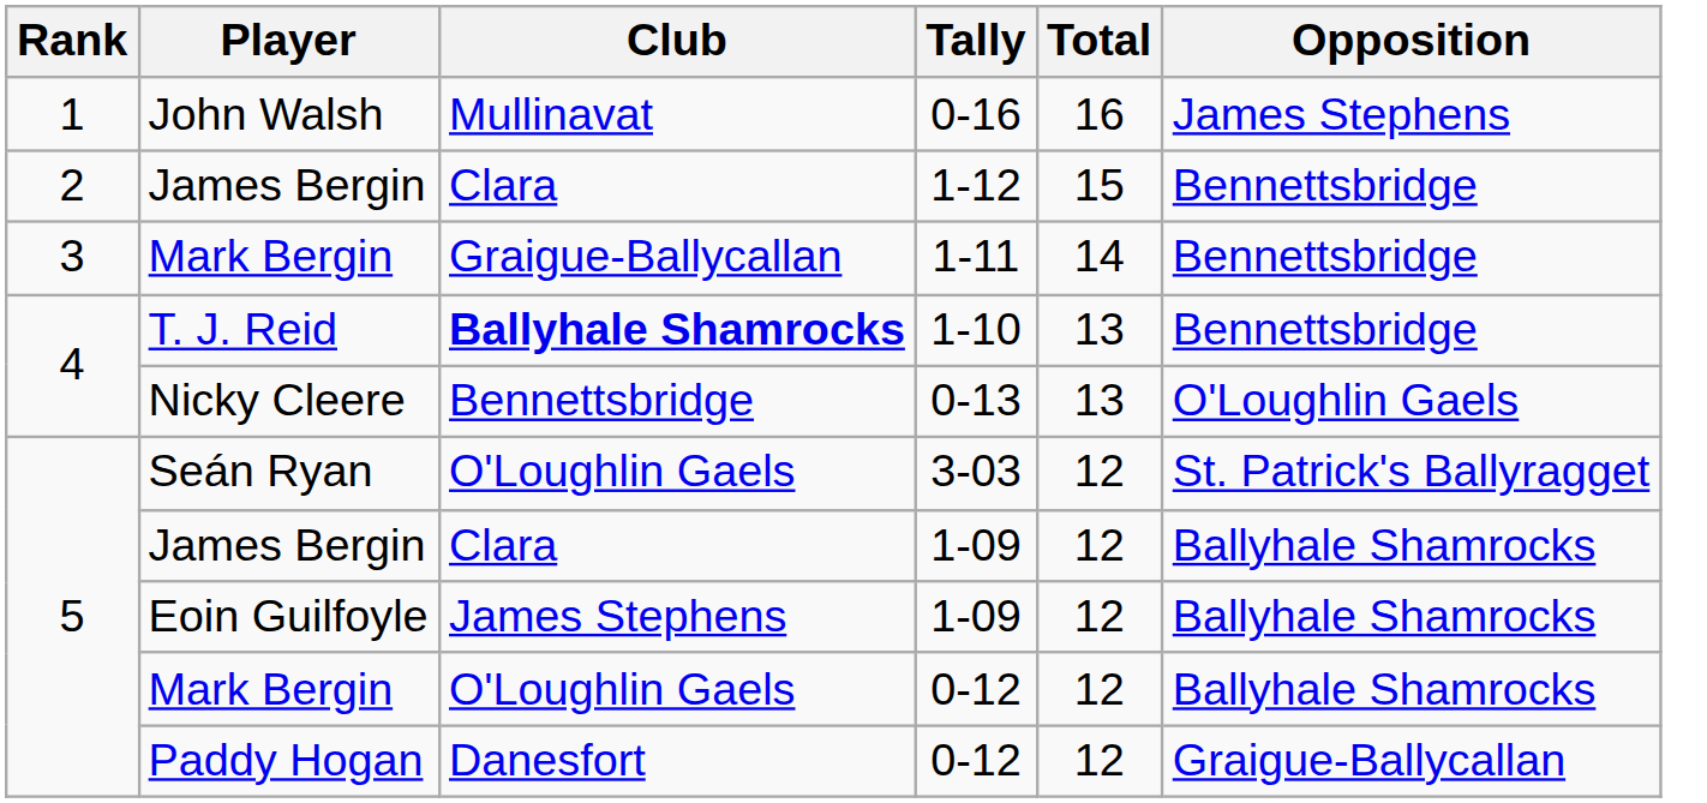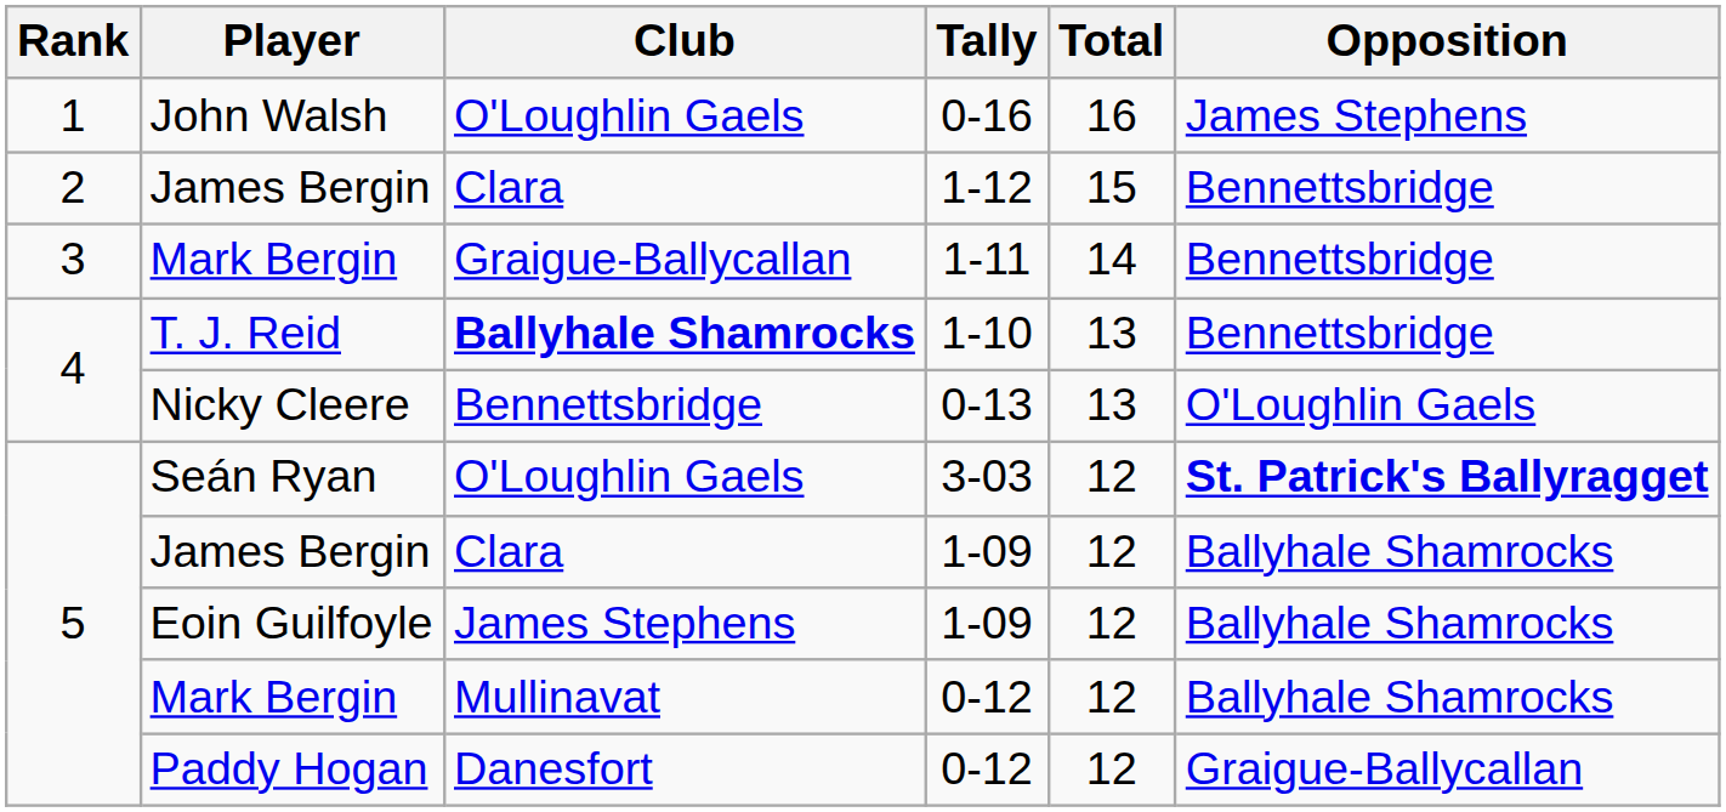John Walsh | Club: Mullinavat -> O'Loughlin Gaels
Seán Ryan | Opposition: normal -> bold
Mark Bergin / 0-12 | Club: O'Loughlin Gaels -> Mullinavat
